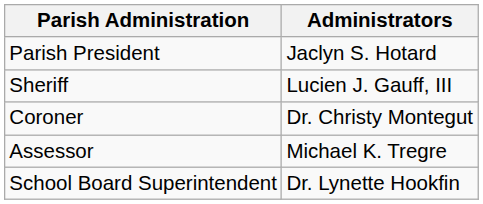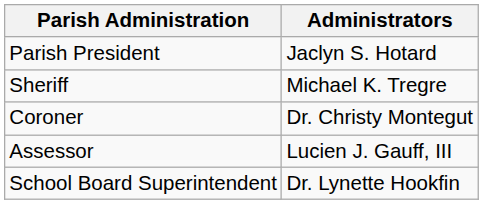Sheriff | Administrators: Lucien J. Gauff, III -> Michael K. Tregre
Assessor | Administrators: Michael K. Tregre -> Lucien J. Gauff, III
